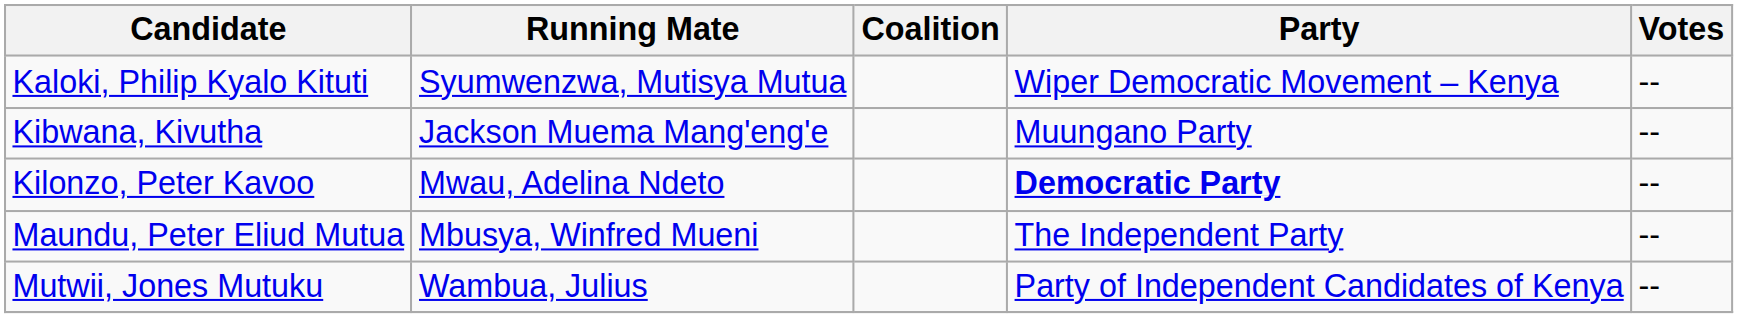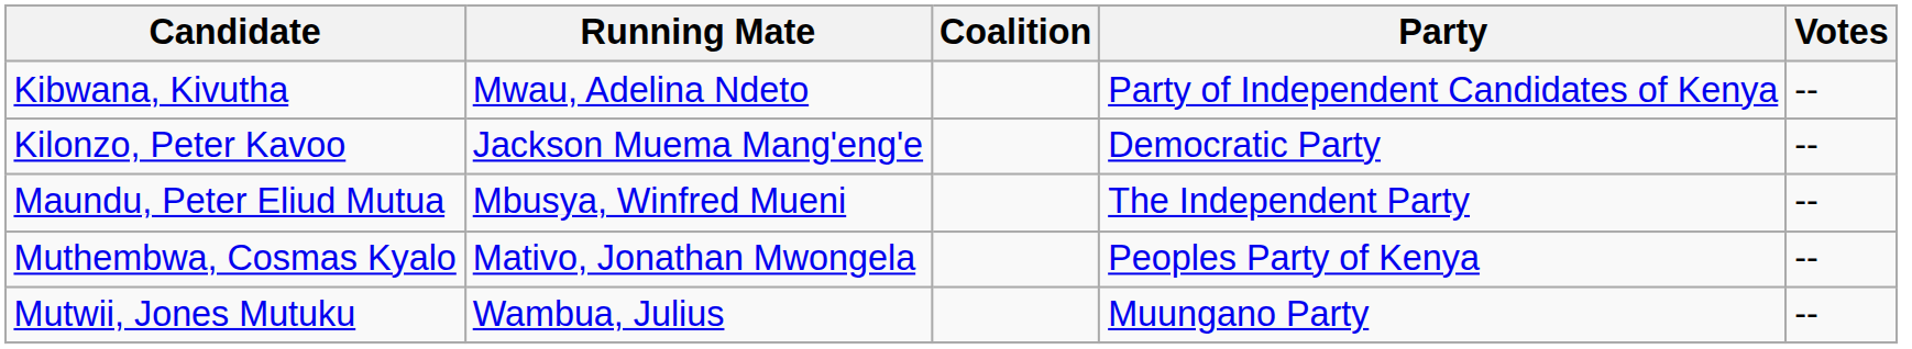- row: Kaloki, Philip Kyalo Kituti | Syumwenzwa, Mutisya Mutua | Wiper Democratic Movement – Kenya | --
Kibwana, Kivutha | Running Mate: Jackson Muema Mang'eng'e -> Mwau, Adelina Ndeto
Kibwana, Kivutha | Party: Muungano Party -> Party of Independent Candidates of Kenya
Kilonzo, Peter Kavoo | Running Mate: Mwau, Adelina Ndeto -> Jackson Muema Mang'eng'e
Kilonzo, Peter Kavoo | Party: bold -> normal
+ row: Muthembwa, Cosmas Kyalo | Mativo, Jonathan Mwongela | Peoples Party of Kenya | --
Mutwii, Jones Mutuku | Party: Party of Independent Candidates of Kenya -> Muungano Party
